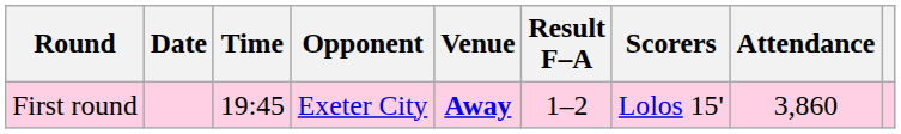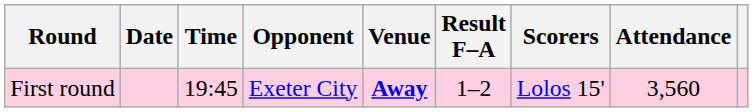First round | Attendance: 3,860 -> 3,560
